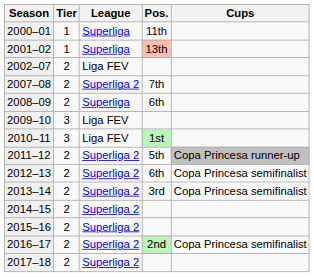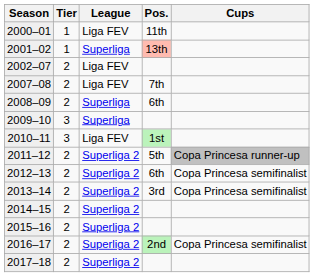2000–01 | League: Superliga -> Liga FEV
2007–08 | League: Superliga 2 -> Liga FEV
2009–10 | League: Liga FEV -> Superliga
